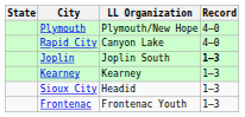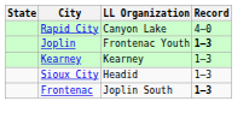- row: Plymouth | Plymouth/New Hope | 4–0
Joplin | LL Organization: Joplin South -> Frontenac Youth
Frontenac | LL Organization: Frontenac Youth -> Joplin South
Frontenac | Record: normal -> bold
